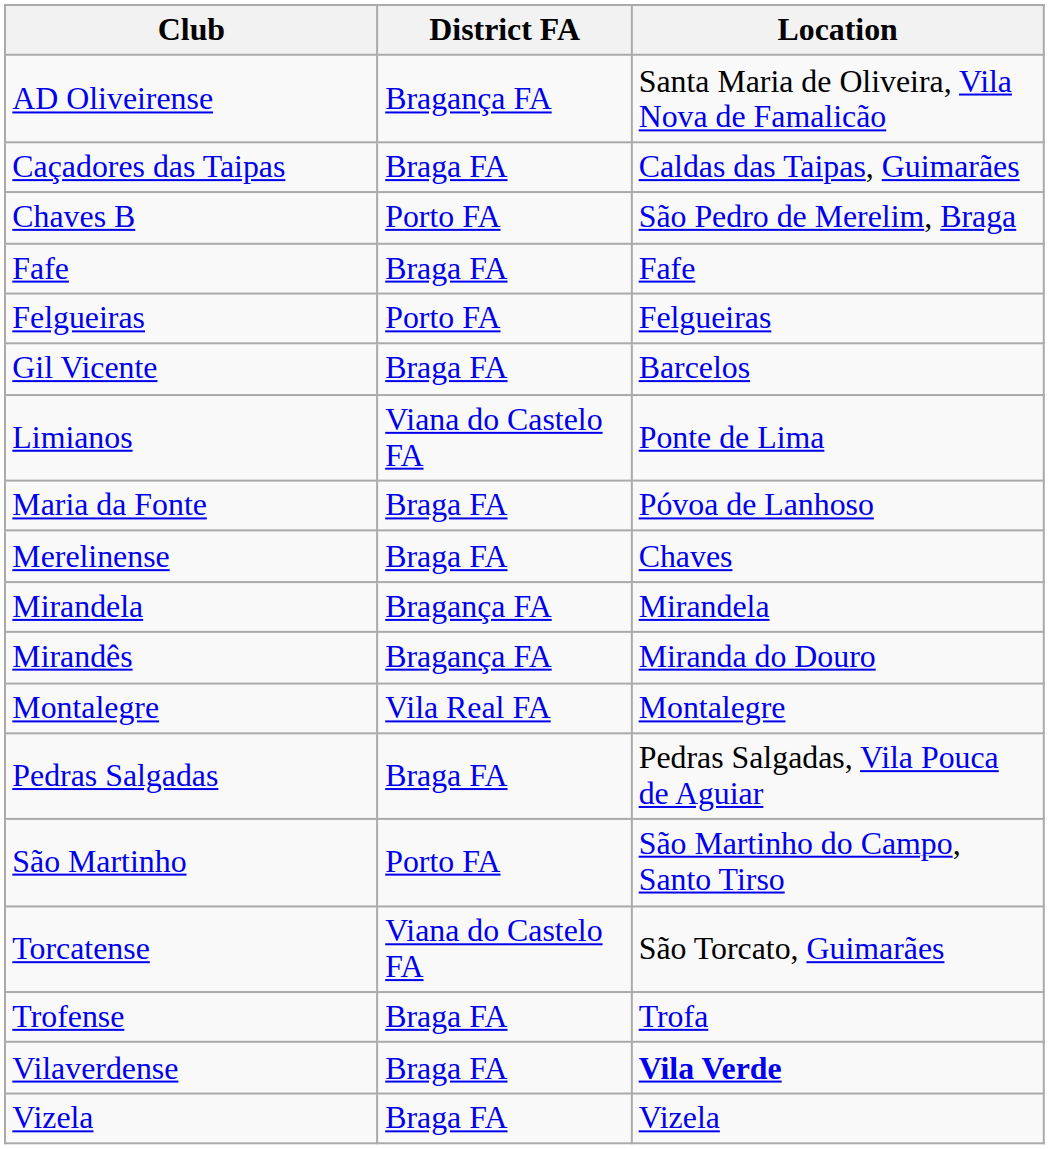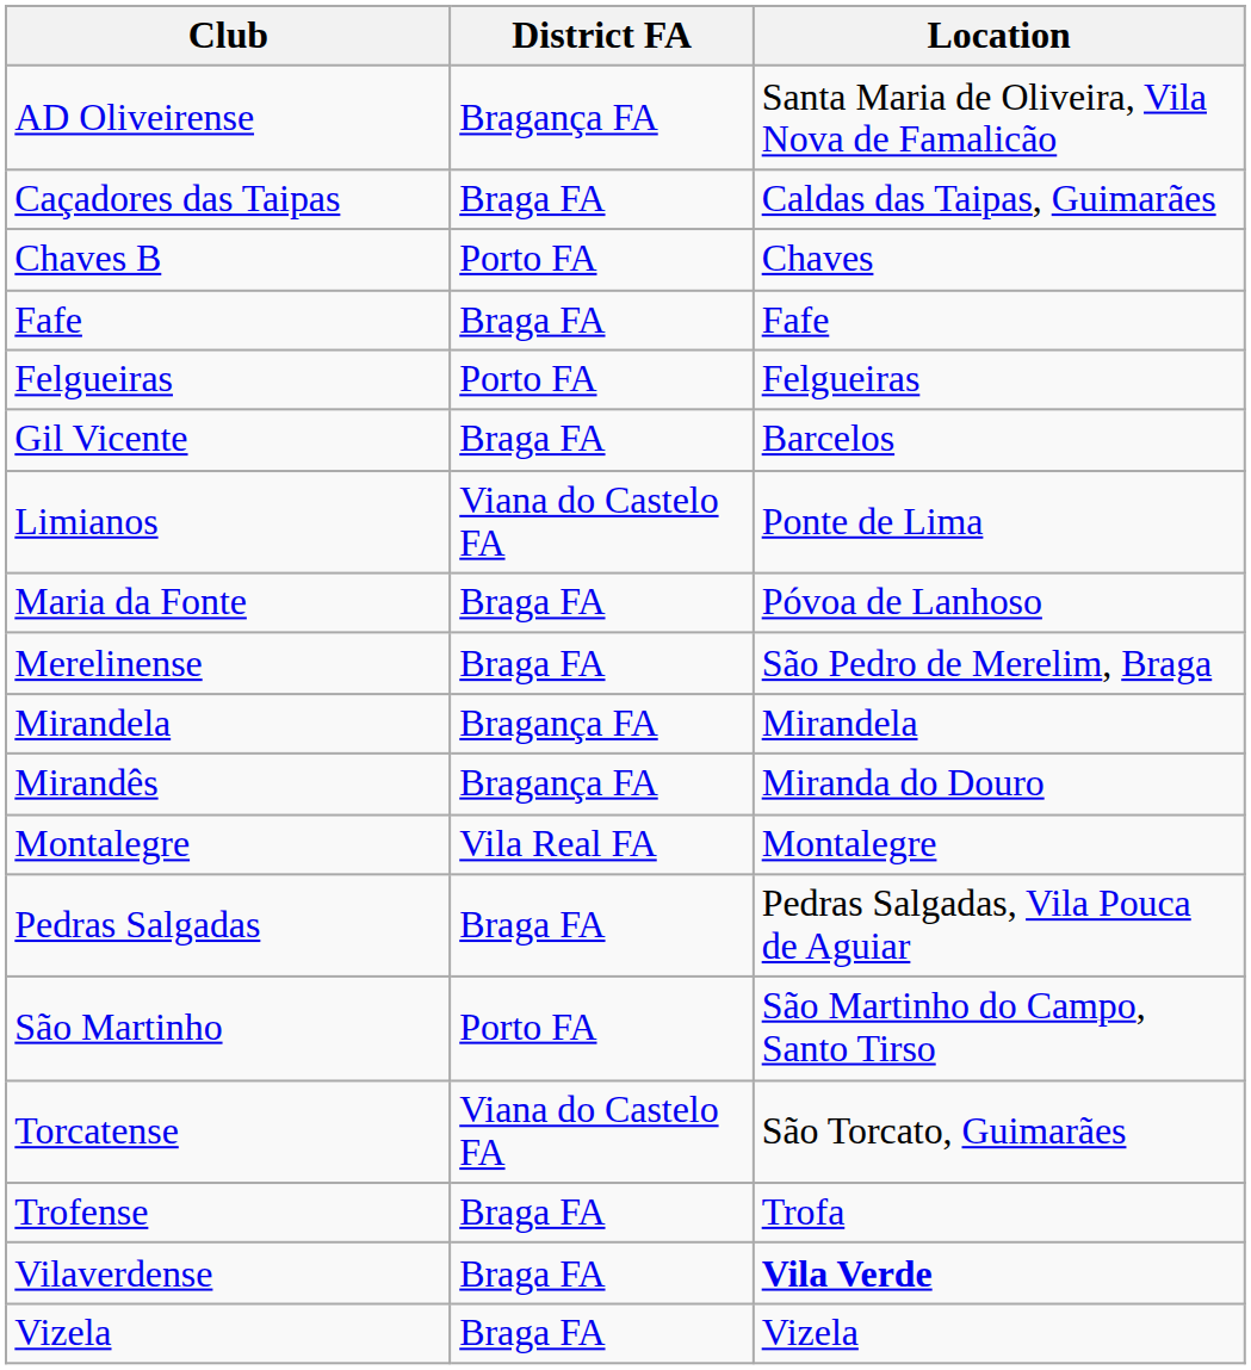Chaves B | Location: São Pedro de Merelim, Braga -> Chaves
Merelinense | Location: Chaves -> São Pedro de Merelim, Braga
